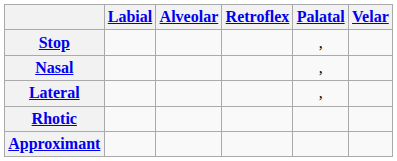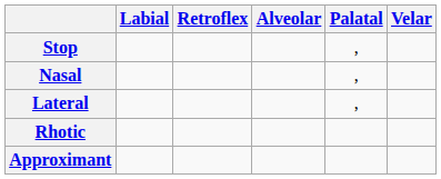columns swapped: Alveolar <-> Retroflex
